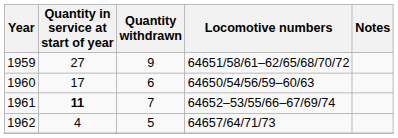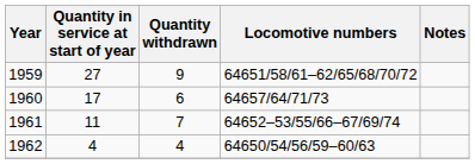1960 | Locomotive numbers: 64650/54/56/59–60/63 -> 64657/64/71/73
1961 | Quantity in service at start of year: bold -> normal
1962 | Quantity withdrawn: 5 -> 4
1962 | Locomotive numbers: 64657/64/71/73 -> 64650/54/56/59–60/63
